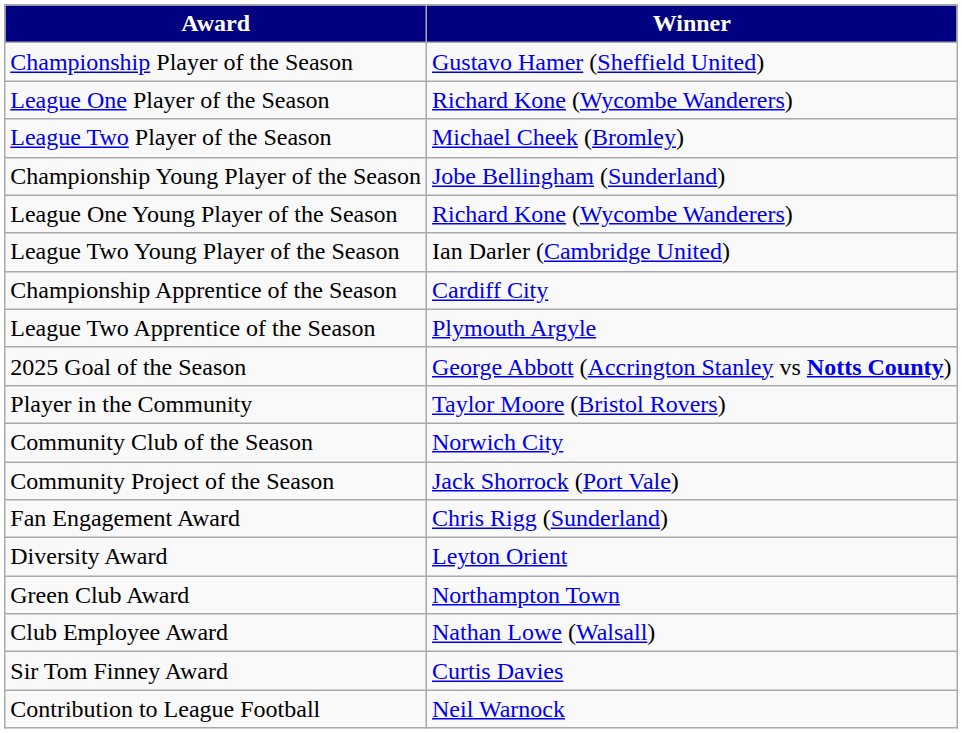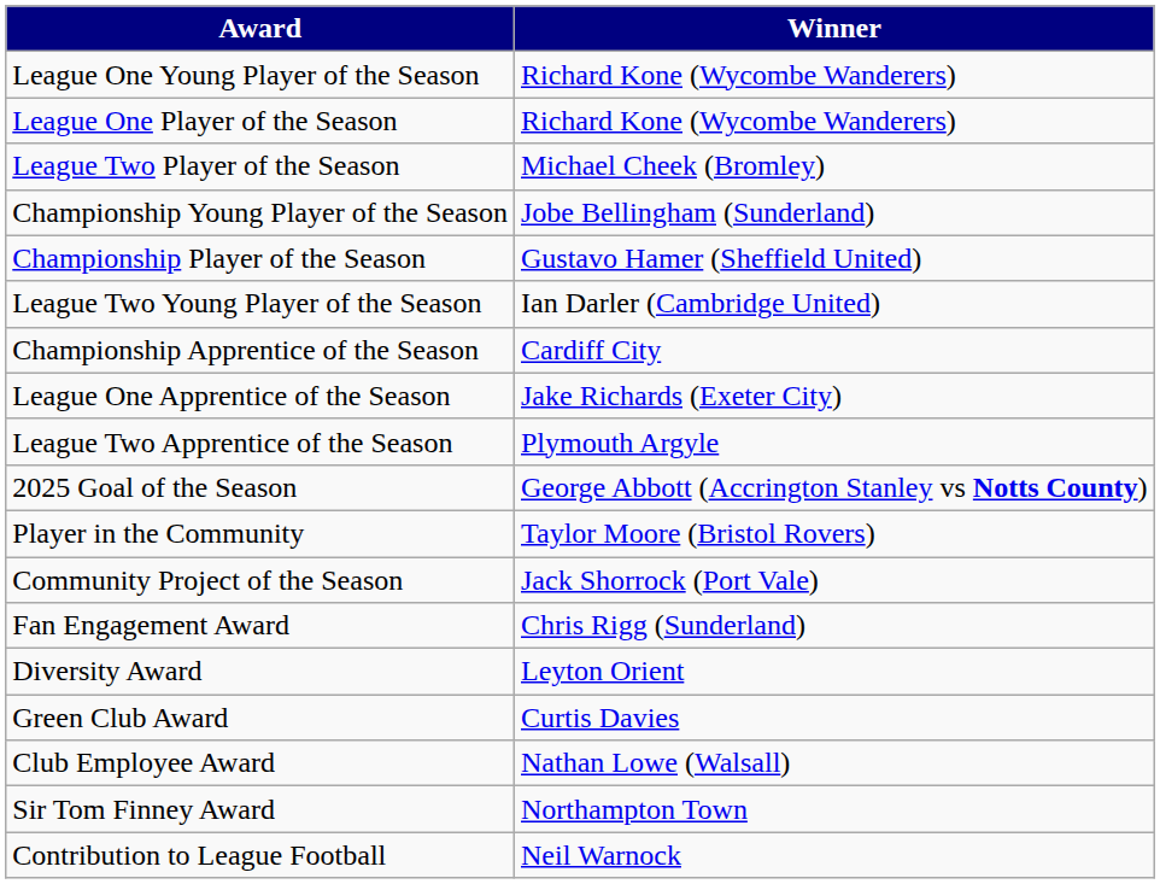rows swapped: Championship Player of the Season <-> League One Young Player of the Season
+ row: League One Apprentice of the Season | Jake Richards (Exeter City)
- row: Community Club of the Season | Norwich City
Green Club Award | Winner: Northampton Town -> Curtis Davies
Sir Tom Finney Award | Winner: Curtis Davies -> Northampton Town
